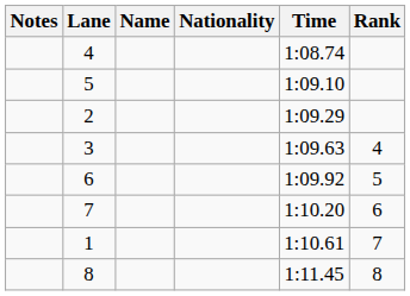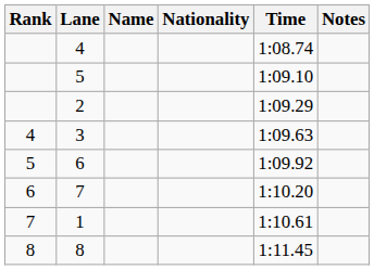columns swapped: Rank <-> Notes
